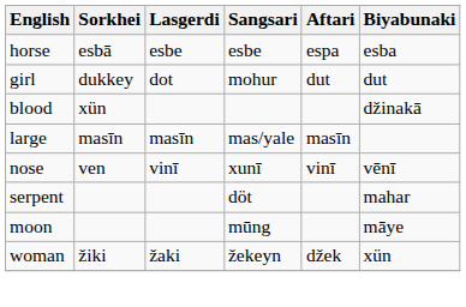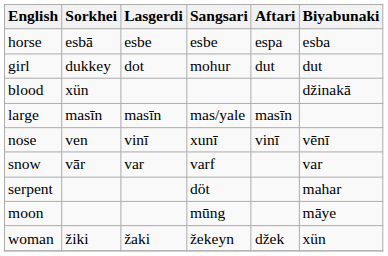+ row: snow | vār | var | varf | var
